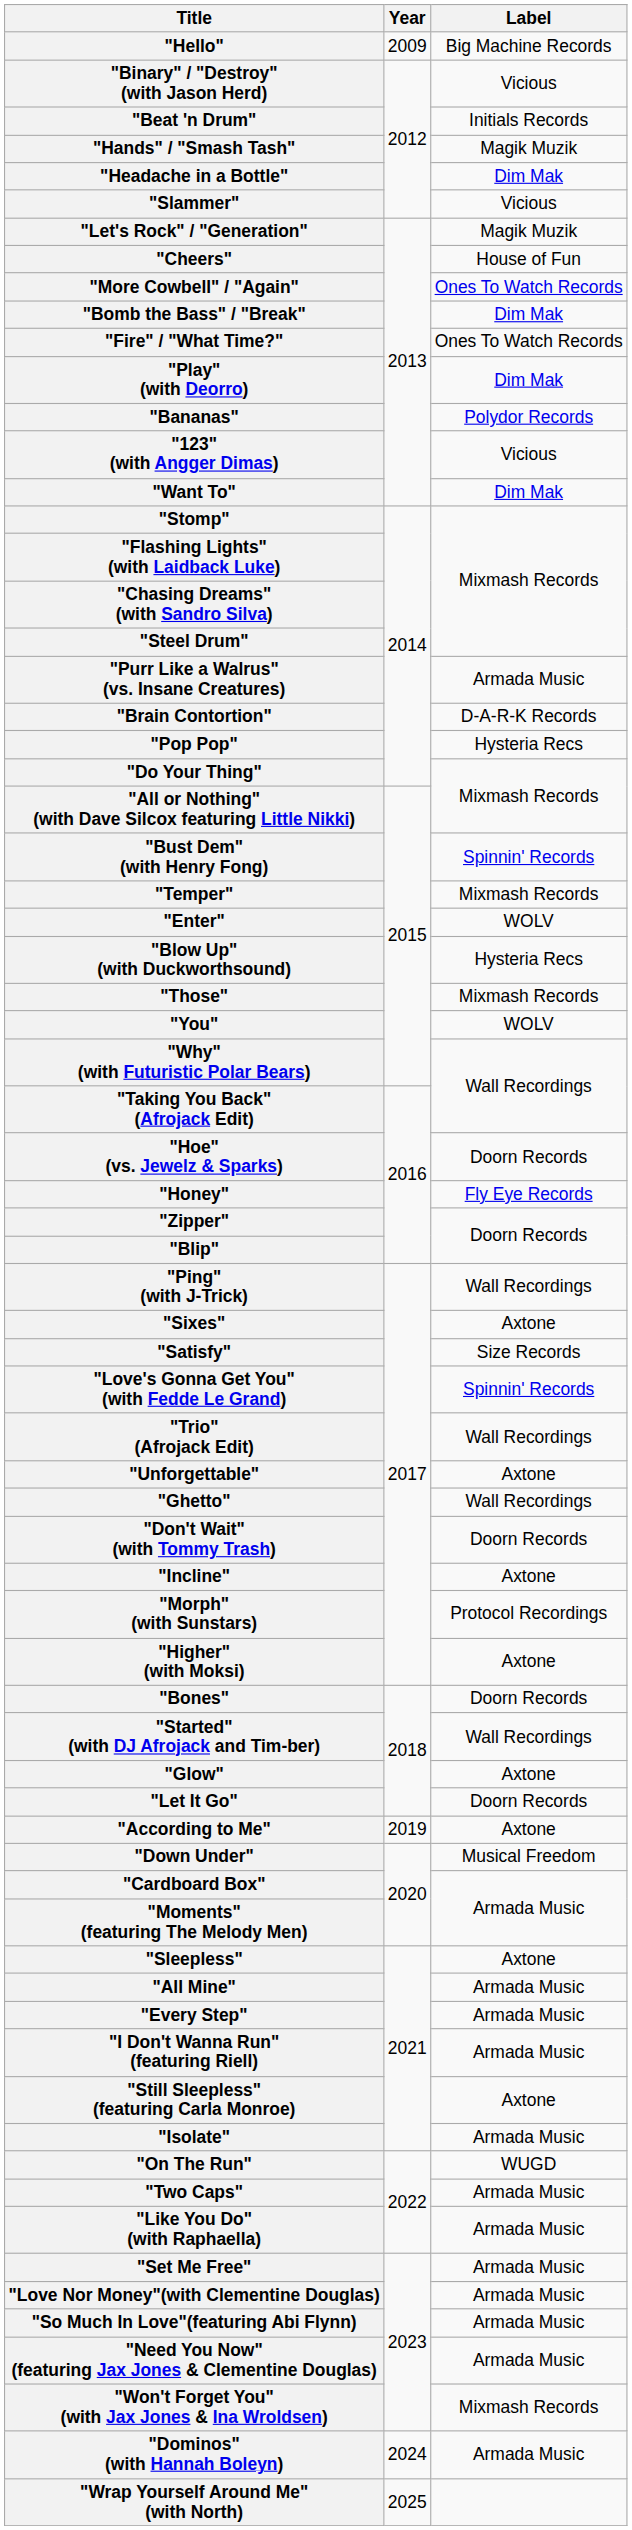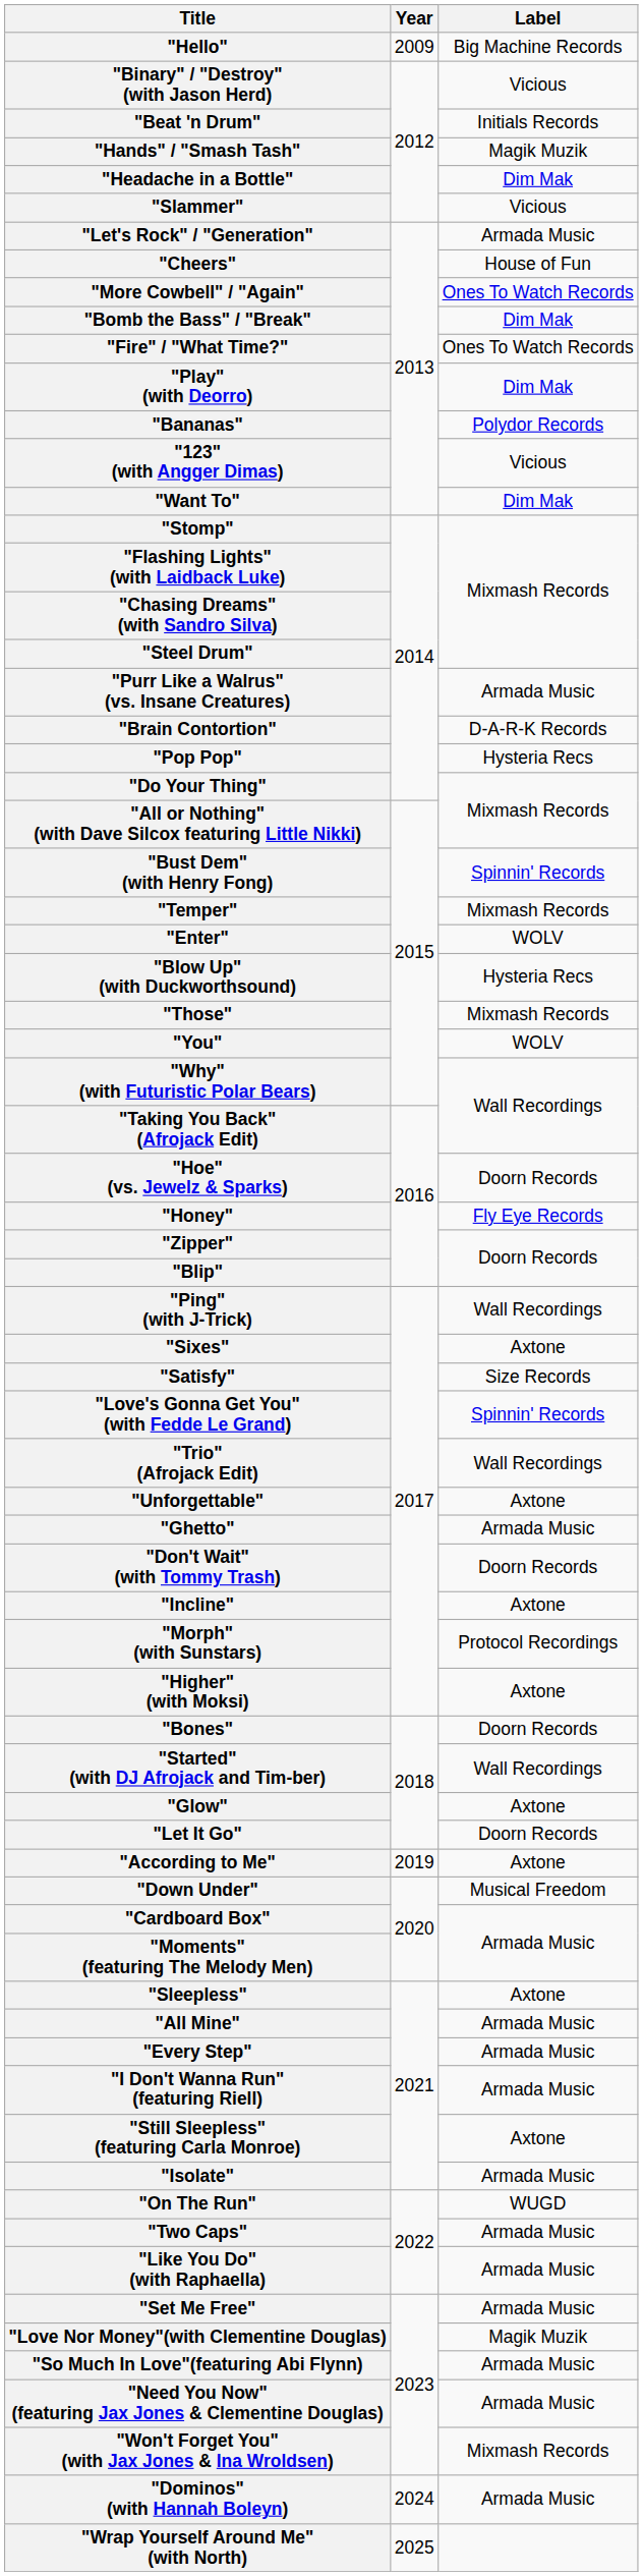"Let's Rock" / "Generation" | Label: Magik Muzik -> Armada Music
"Ghetto" | Label: Wall Recordings -> Armada Music
"Love Nor Money"(with Clementine Douglas) | Label: Armada Music -> Magik Muzik
